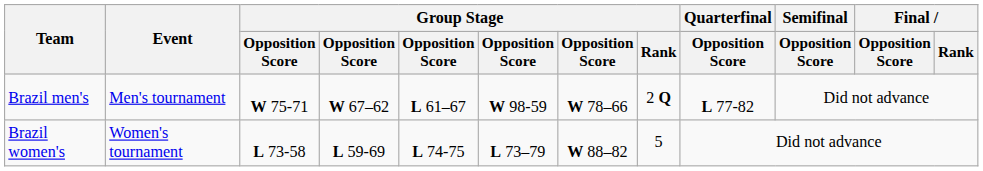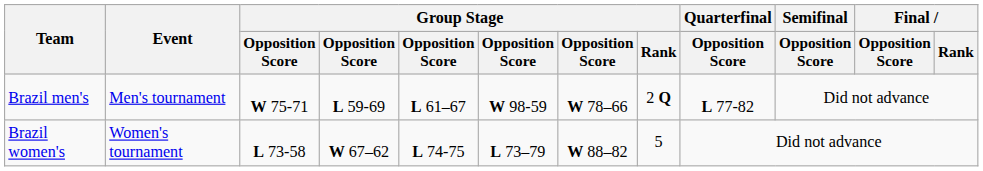Brazil men's | column 4: W 67–62 -> L 59-69
Brazil women's | column 4: L 59-69 -> W 67–62
